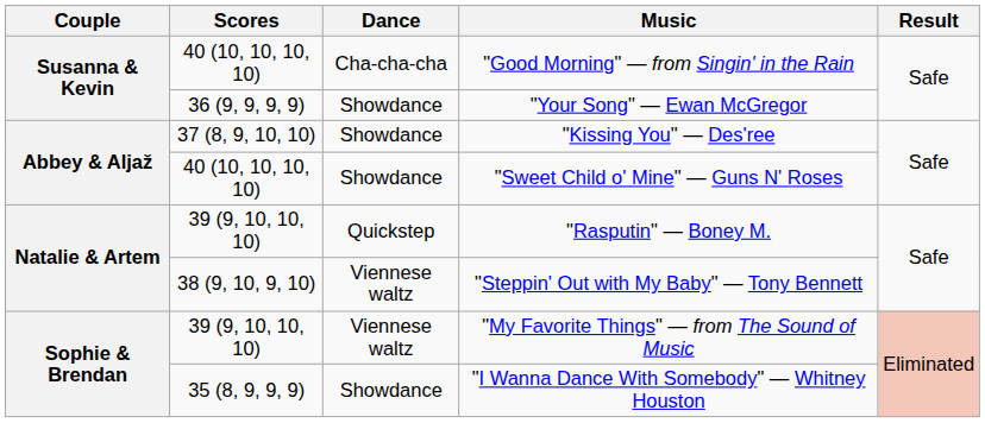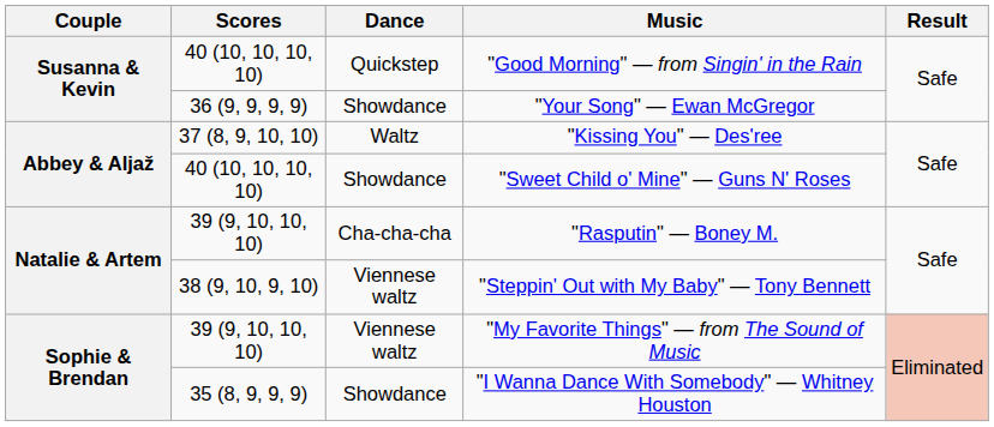"Good Morning" — from Singin' in the Rain | Dance: Cha-cha-cha -> Quickstep
"Kissing You" — Des'ree | Dance: Showdance -> Waltz
"Rasputin" — Boney M. | Dance: Quickstep -> Cha-cha-cha
